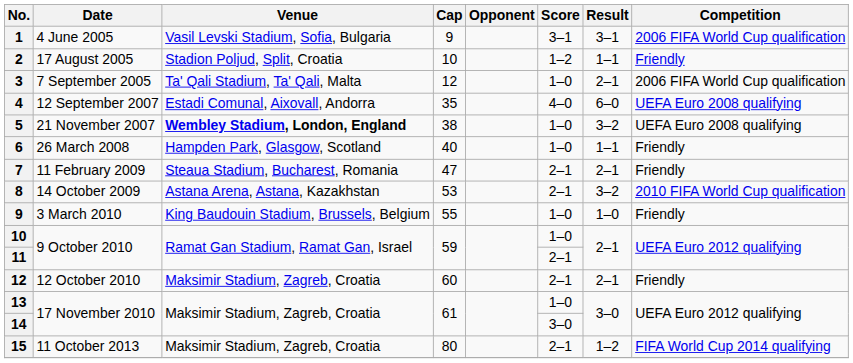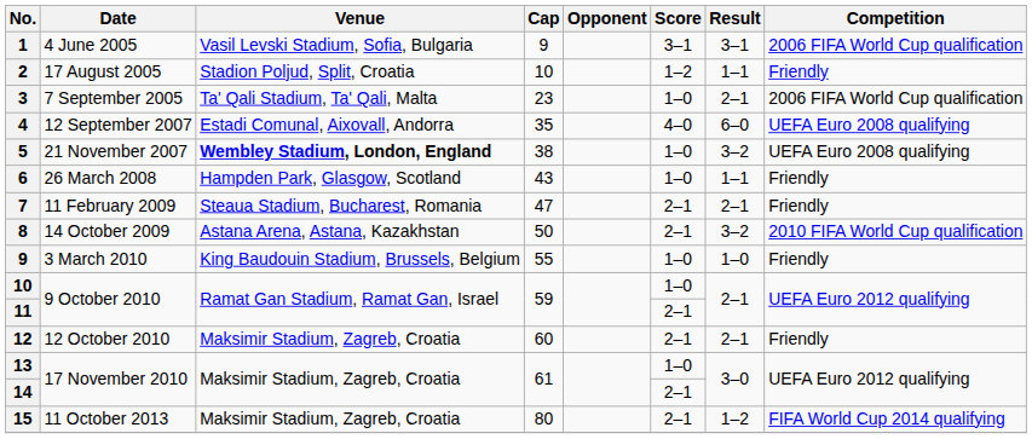3 | Cap: 12 -> 23
6 | Cap: 40 -> 43
8 | Cap: 53 -> 50
14 | Score: 3–0 -> 2–1
